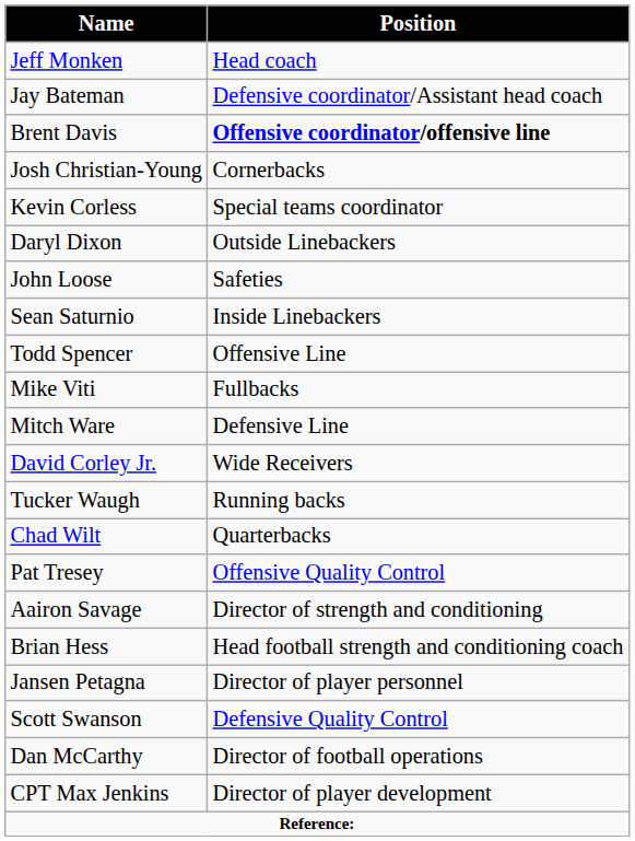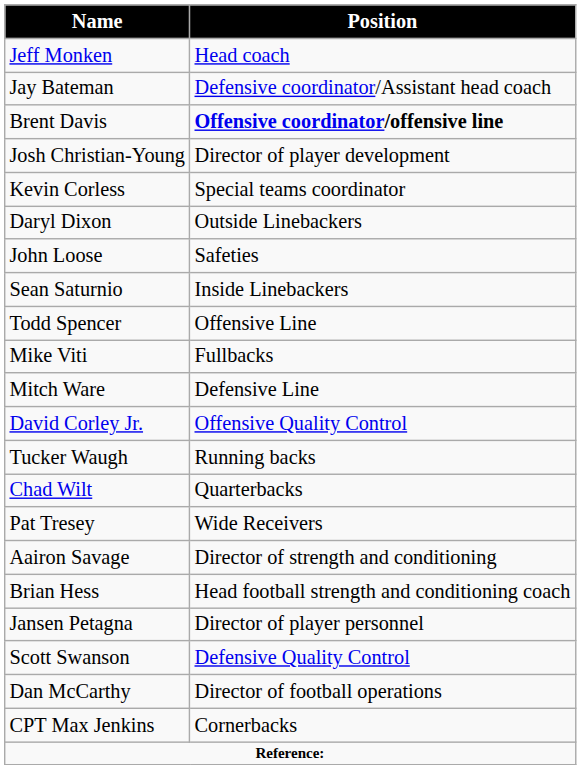Josh Christian-Young | Position: Cornerbacks -> Director of player development
David Corley Jr. | Position: Wide Receivers -> Offensive Quality Control
Pat Tresey | Position: Offensive Quality Control -> Wide Receivers
CPT Max Jenkins | Position: Director of player development -> Cornerbacks
